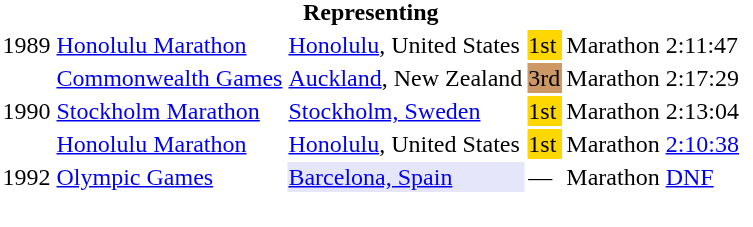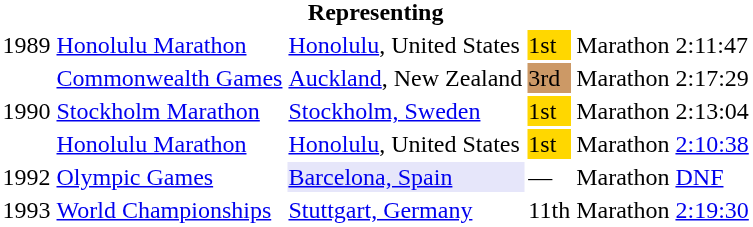+ row: 1993 | World Championships | Stuttgart, Germany | 11th | Marathon | 2:19:30
